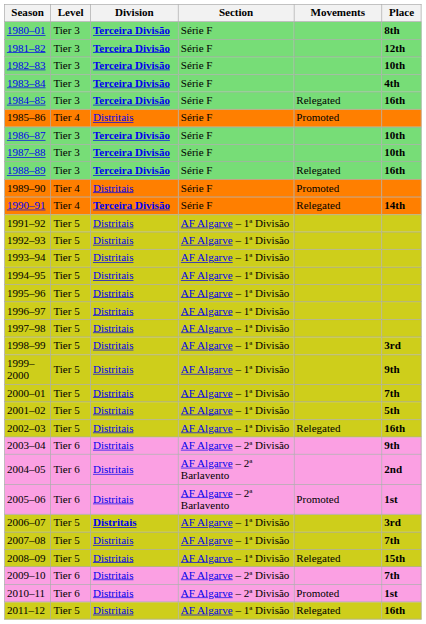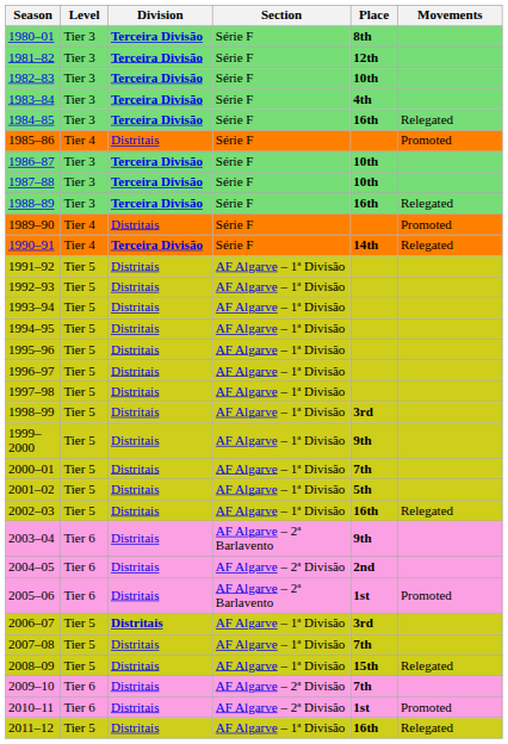columns swapped: Place <-> Movements
2003–04 | Section: AF Algarve – 2ª Divisão -> AF Algarve – 2ª Barlavento
2004–05 | Section: AF Algarve – 2ª Barlavento -> AF Algarve – 2ª Divisão
